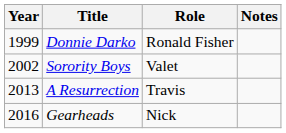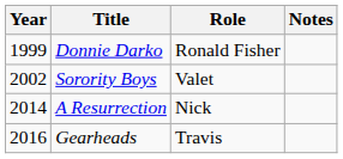A Resurrection | Year: 2013 -> 2014
A Resurrection | Role: Travis -> Nick
Gearheads | Role: Nick -> Travis
